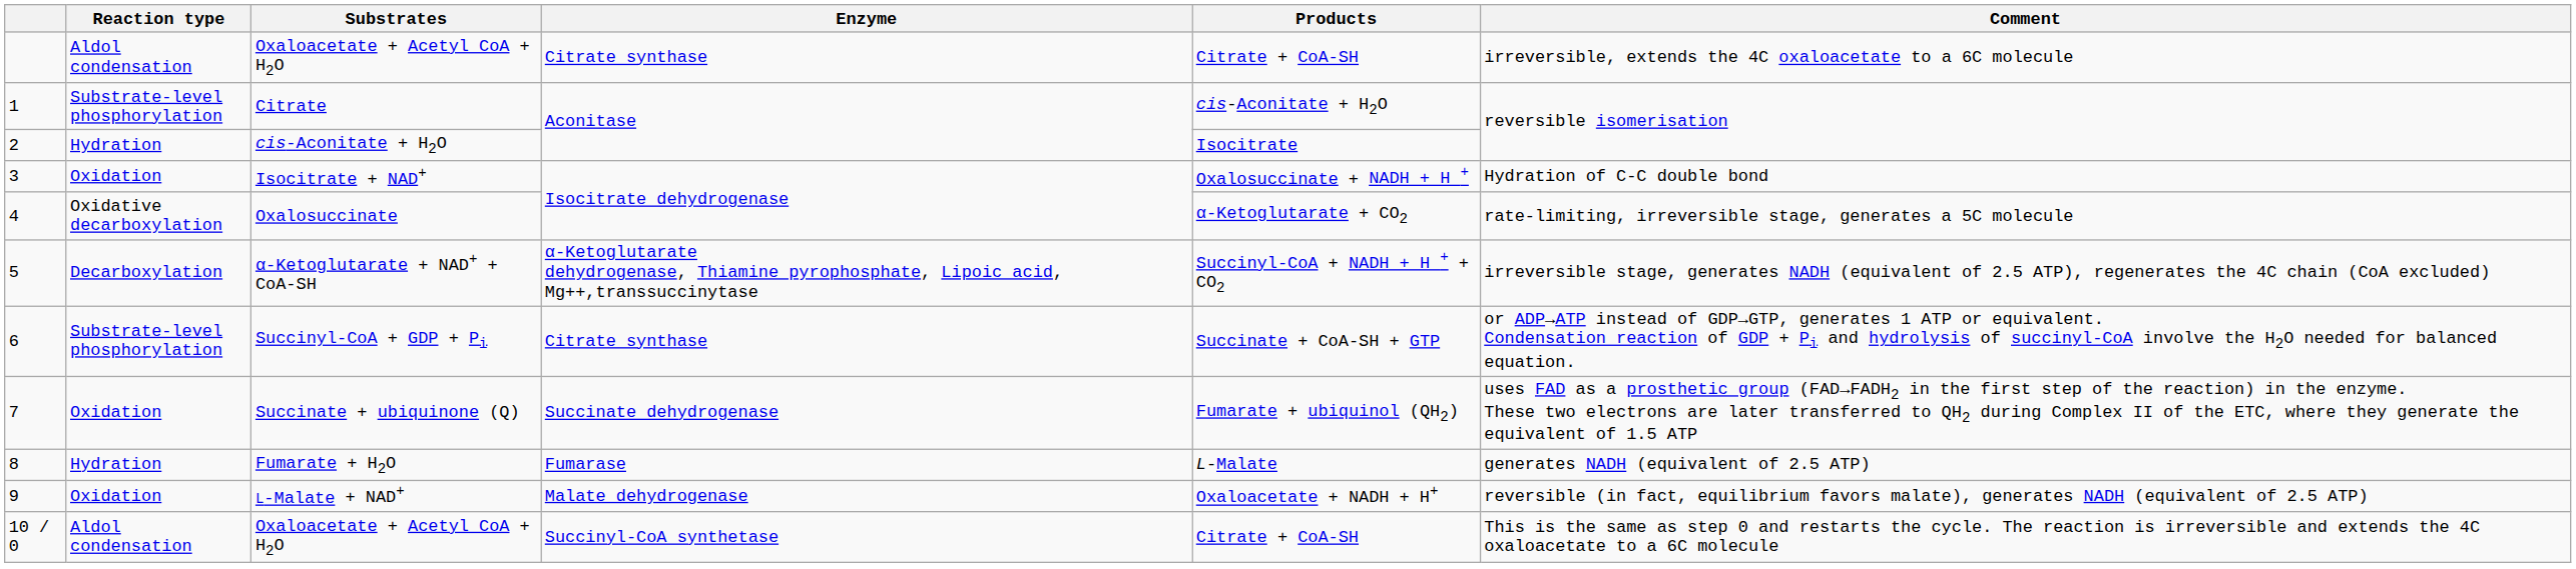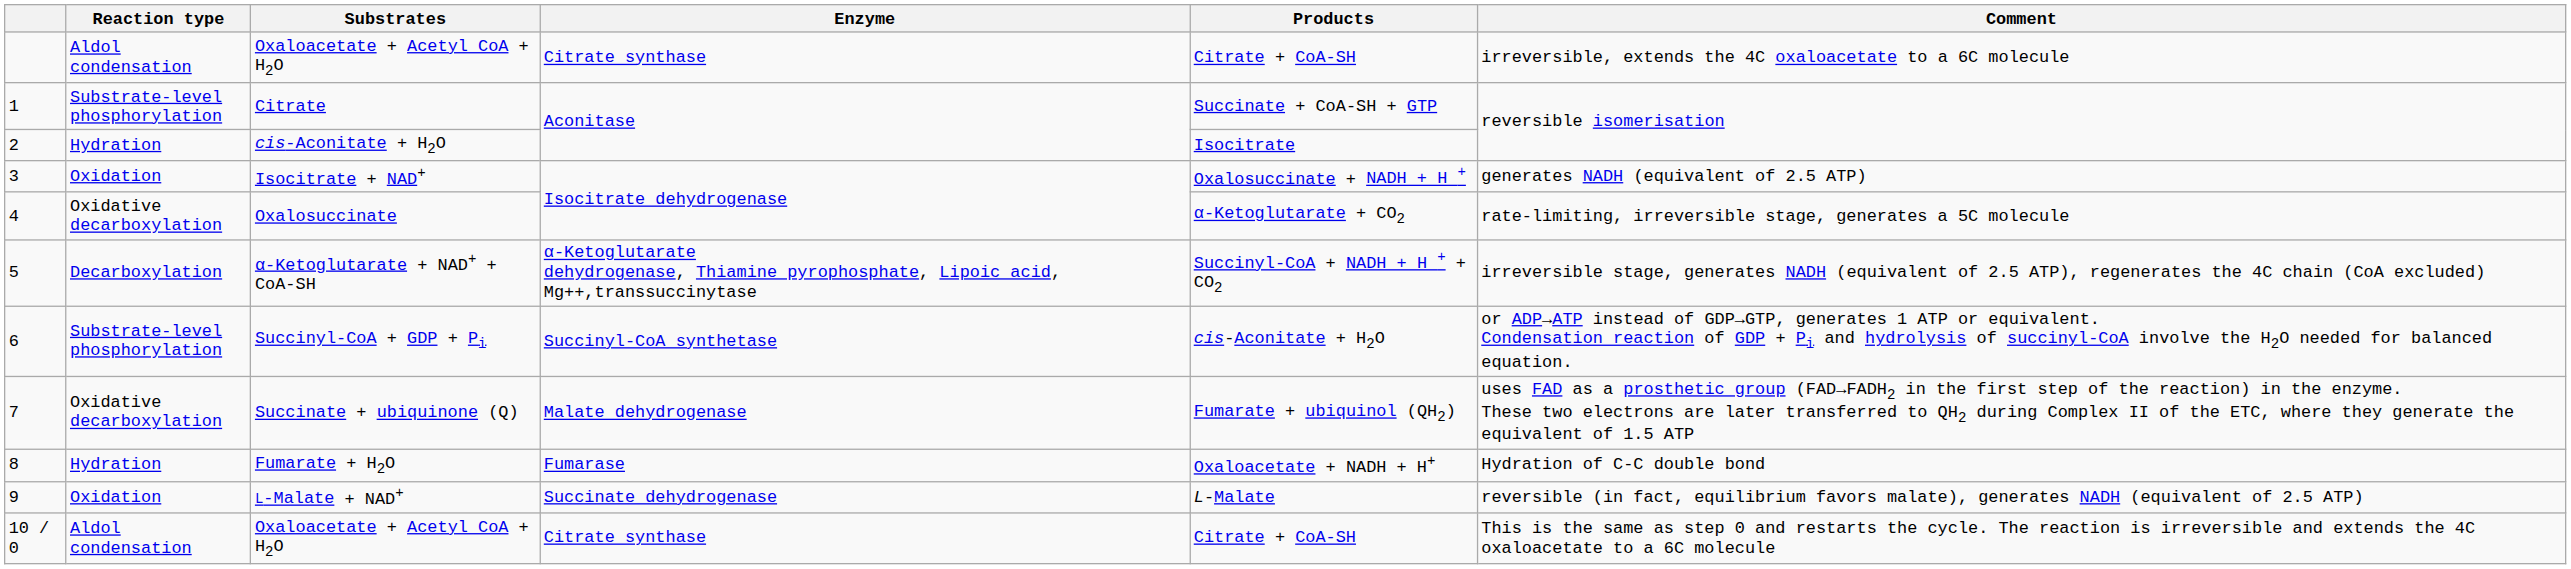Citrate | Products: cis-Aconitate + H2O -> Succinate + CoA-SH + GTP
Isocitrate + NAD+ | Comment: Hydration of C-C double bond -> generates NADH (equivalent of 2.5 ATP)
Succinyl-CoA + GDP + Pi | Enzyme: Citrate synthase -> Succinyl-CoA synthetase
Succinyl-CoA + GDP + Pi | Products: Succinate + CoA-SH + GTP -> cis-Aconitate + H2O
Succinate + ubiquinone (Q) | Reaction type: Oxidation -> Oxidative decarboxylation
Succinate + ubiquinone (Q) | Enzyme: Succinate dehydrogenase -> Malate dehydrogenase
Fumarate + H2O | Products: L-Malate -> Oxaloacetate + NADH + H+
Fumarate + H2O | Comment: generates NADH (equivalent of 2.5 ATP) -> Hydration of C-C double bond
L-Malate + NAD+ | Enzyme: Malate dehydrogenase -> Succinate dehydrogenase
L-Malate + NAD+ | Products: Oxaloacetate + NADH + H+ -> L-Malate
10 / 0 / Oxaloacetate + Acetyl CoA + H2O | Enzyme: Succinyl-CoA synthetase -> Citrate synthase
